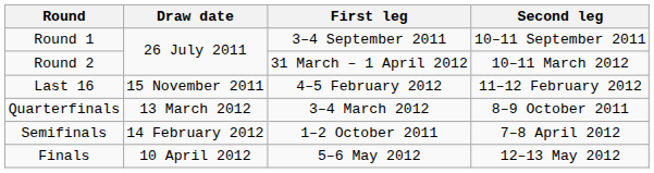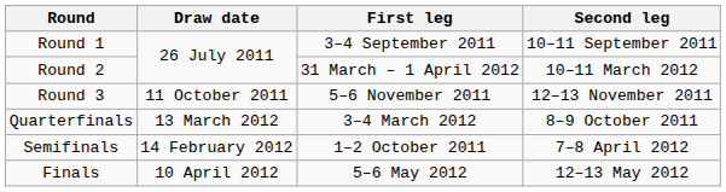+ row: Round 3 | 11 October 2011 | 5–6 November 2011 | 12–13 November 2011
- row: Last 16 | 15 November 2011 | 4–5 February 2012 | 11–12 February 2012
